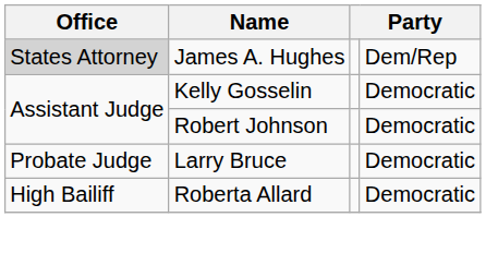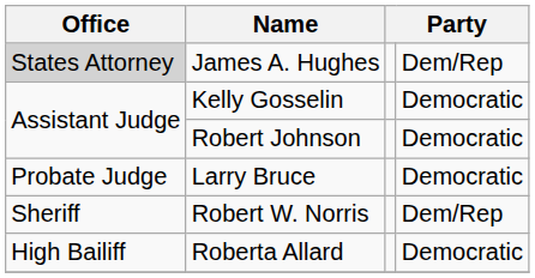+ row: Sheriff | Robert W. Norris | Dem/Rep
